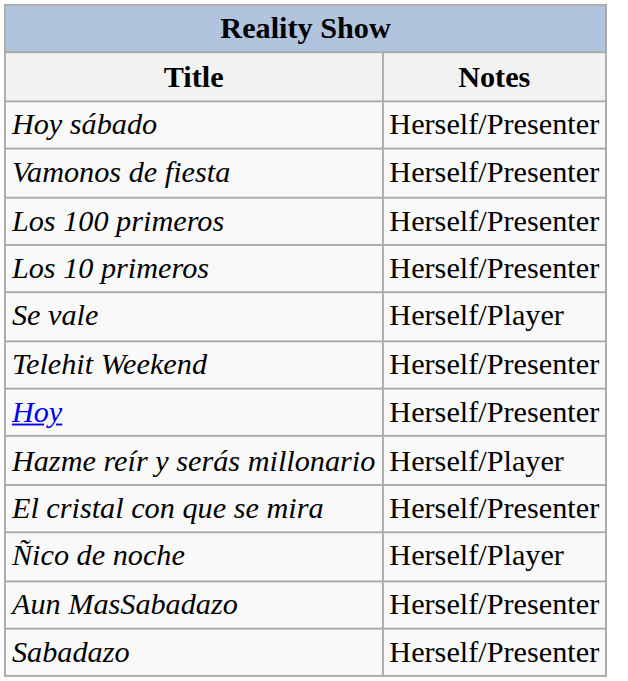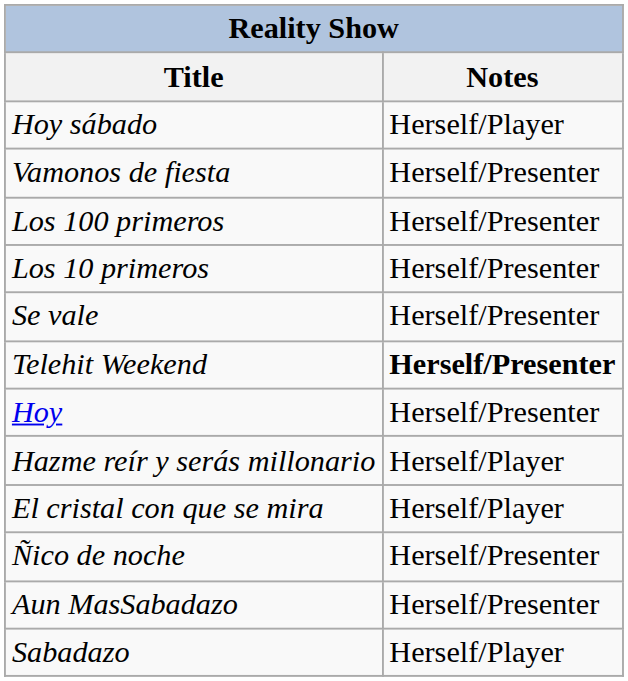Hoy sábado | Notes: Herself/Presenter -> Herself/Player
Se vale | Notes: Herself/Player -> Herself/Presenter
Telehit Weekend | Notes: normal -> bold
El cristal con que se mira | Notes: Herself/Presenter -> Herself/Player
Ñico de noche | Notes: Herself/Player -> Herself/Presenter
Sabadazo | Notes: Herself/Presenter -> Herself/Player
